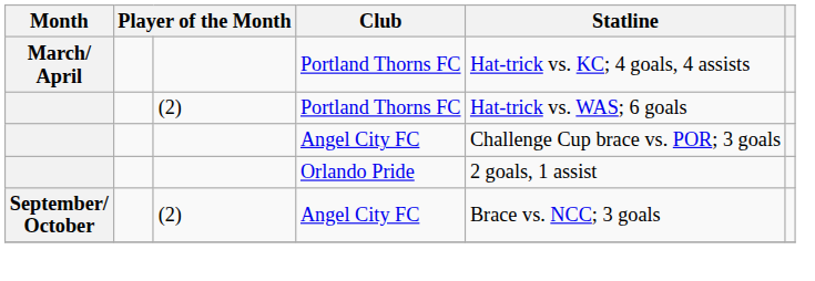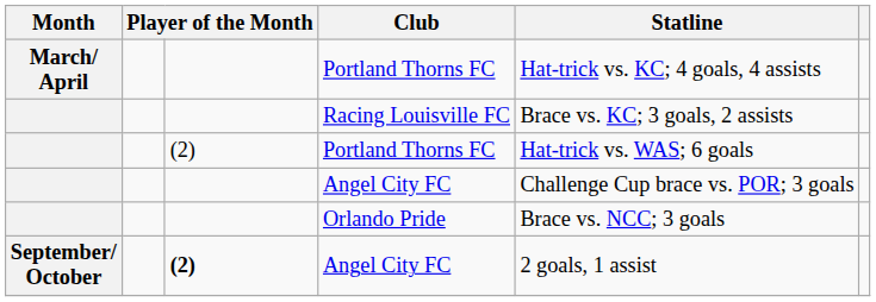+ row: Racing Louisville FC | Brace vs. KC; 3 goals, 2 assists
Orlando Pride | Statline: 2 goals, 1 assist -> Brace vs. NCC; 3 goals
September/ October / Angel City FC | column 3: normal -> bold
September/ October / Angel City FC | Statline: Brace vs. NCC; 3 goals -> 2 goals, 1 assist
